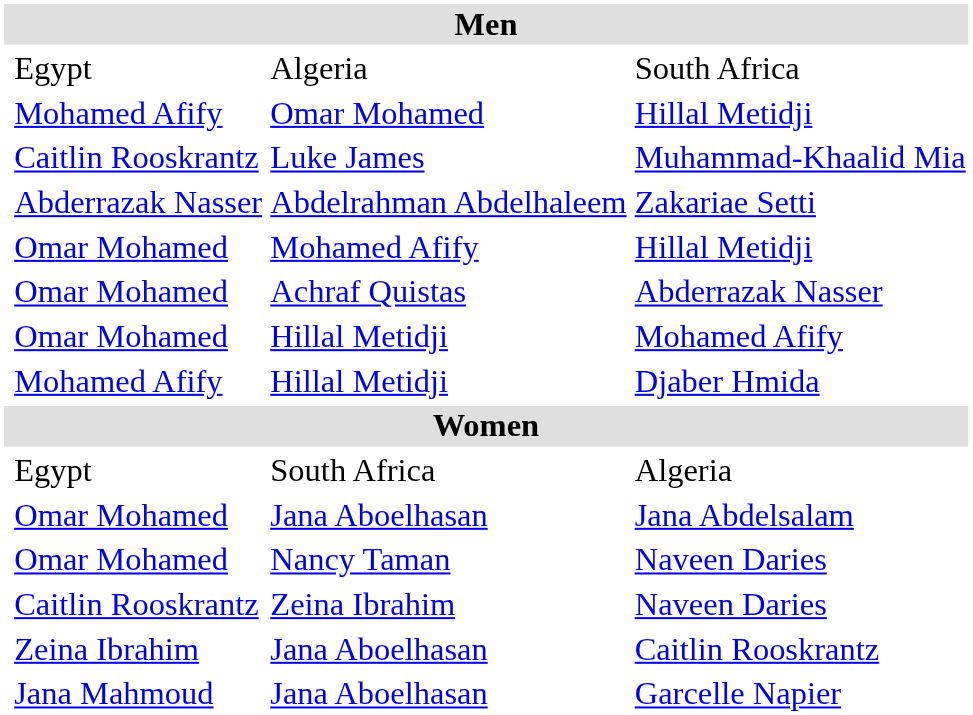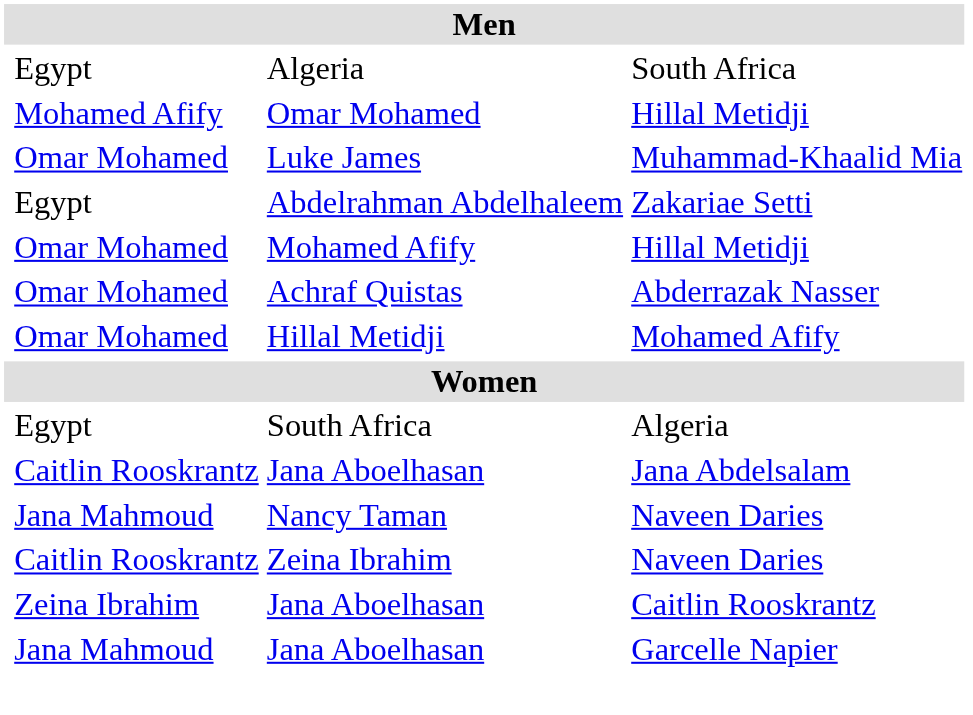Muhammad-Khaalid Mia | column 2: Caitlin Rooskrantz -> Omar Mohamed
Zakariae Setti | column 2: Abderrazak Nasser -> Egypt
- row: Mohamed Afify | Hillal Metidji | Djaber Hmida
Jana Abdelsalam | column 2: Omar Mohamed -> Caitlin Rooskrantz
Nancy Taman / Naveen Daries | column 2: Omar Mohamed -> Jana Mahmoud
